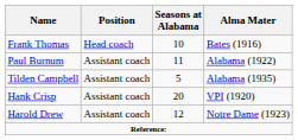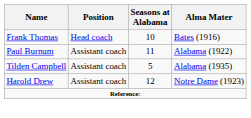- row: Hank Crisp | Assistant coach | 20 | VPI (1920)
